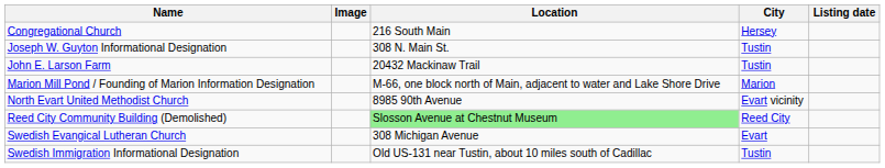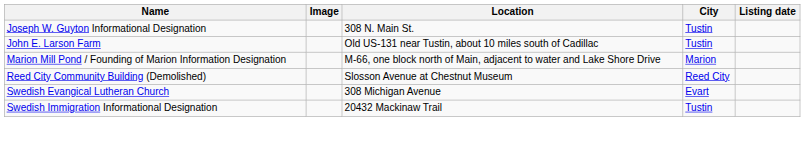- row: Congregational Church | 216 South Main | Hersey
John E. Larson Farm | Location: 20432 Mackinaw Trail -> Old US-131 near Tustin, about 10 miles south of Cadillac
- row: North Evart United Methodist Church | 8985 90th Avenue | Evart vicinity
Reed City Community Building (Demolished) | Location: lightgreen background -> no background
Swedish Immigration Informational Designation | Location: Old US-131 near Tustin, about 10 miles south of Cadillac -> 20432 Mackinaw Trail
